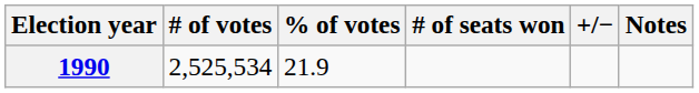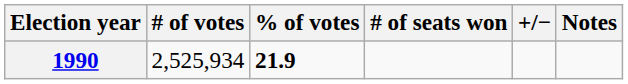1990 | # of votes: 2,525,534 -> 2,525,934
1990 | % of votes: normal -> bold
